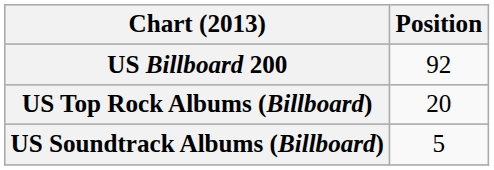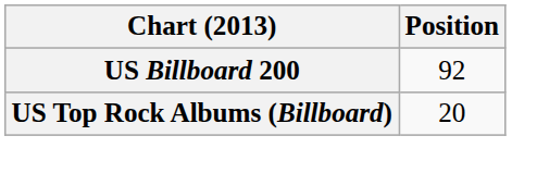- row: US Soundtrack Albums (Billboard) | 5
